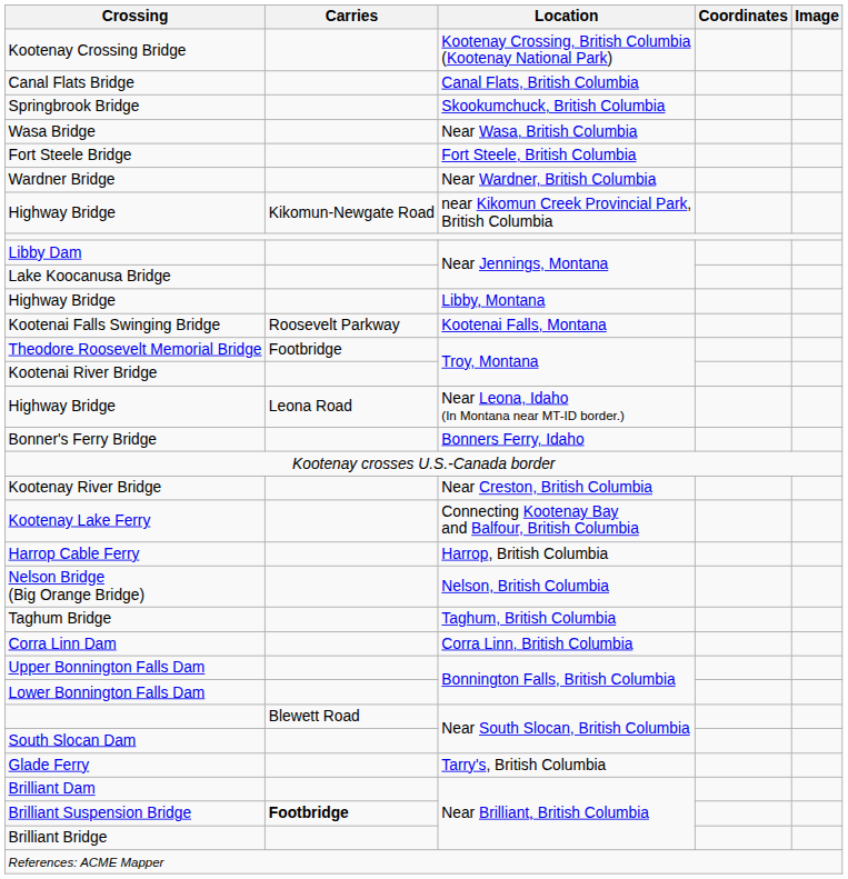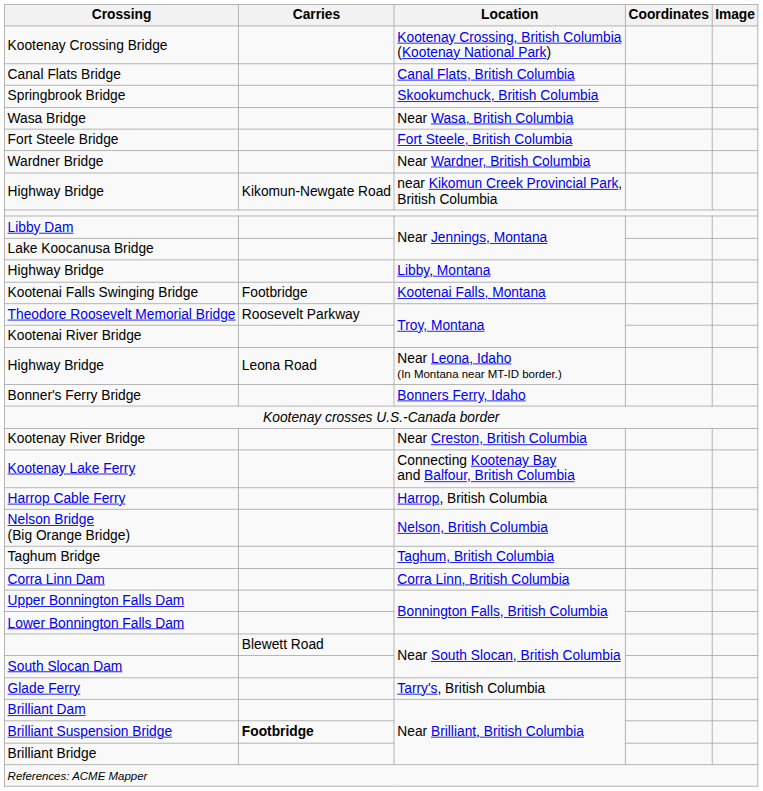Kootenai Falls Swinging Bridge | Carries: Roosevelt Parkway -> Footbridge
Theodore Roosevelt Memorial Bridge | Carries: Footbridge -> Roosevelt Parkway
